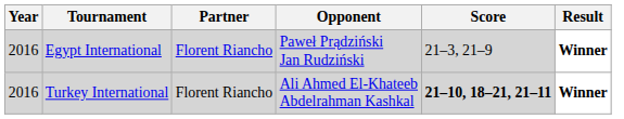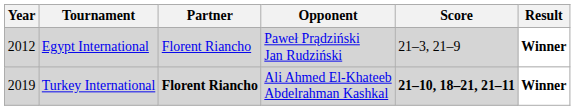Egypt International | Year: 2016 -> 2012
Turkey International | Year: 2016 -> 2019
Turkey International | Partner: normal -> bold
